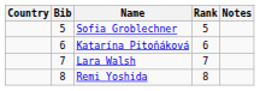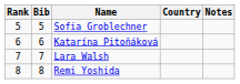columns swapped: Rank <-> Country
